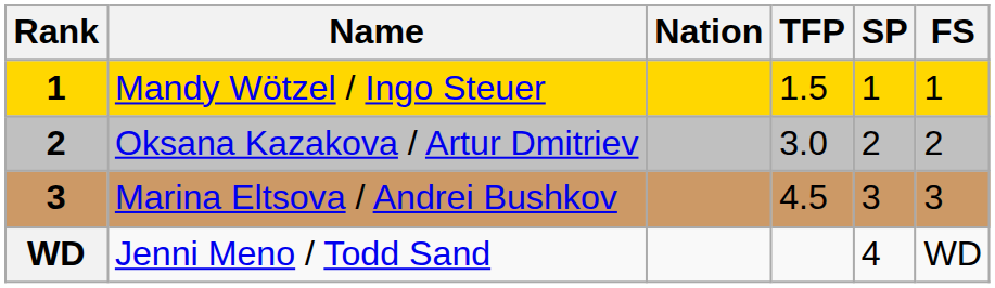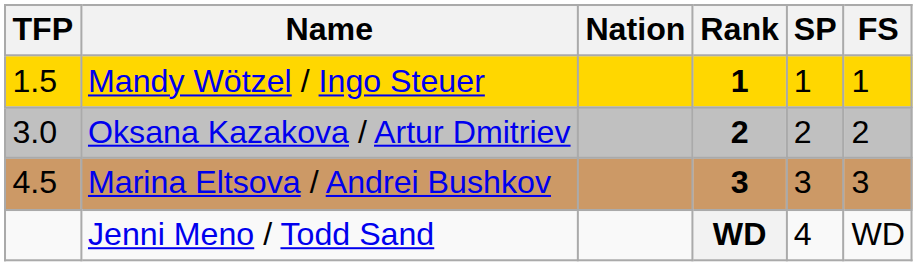columns swapped: Rank <-> TFP
